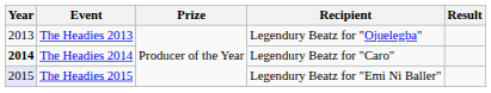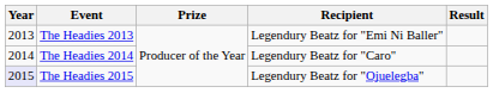The Headies 2013 | Recipient: Legendury Beatz for "Ojuelegba" -> Legendury Beatz for "Emi Ni Baller"
The Headies 2014 | Year: bold -> normal
The Headies 2015 | Recipient: Legendury Beatz for "Emi Ni Baller" -> Legendury Beatz for "Ojuelegba"
